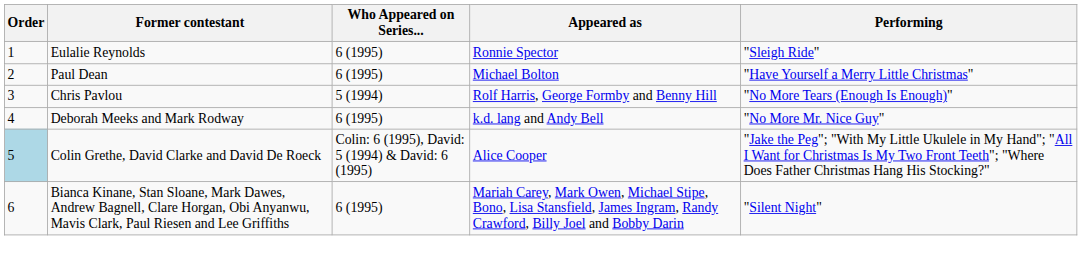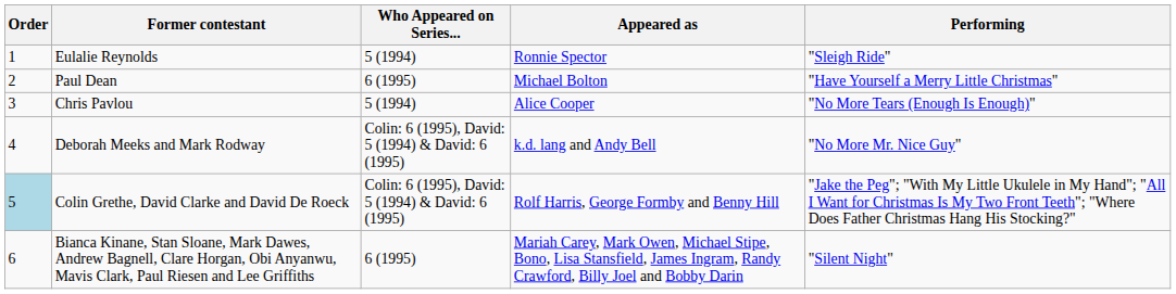Eulalie Reynolds | Who Appeared on Series...: 6 (1995) -> 5 (1994)
Chris Pavlou | Appeared as: Rolf Harris, George Formby and Benny Hill -> Alice Cooper
Deborah Meeks and Mark Rodway | Who Appeared on Series...: 6 (1995) -> Colin: 6 (1995), David: 5 (1994) & David: 6 (1995)
Colin Grethe, David Clarke and David De Roeck | Appeared as: Alice Cooper -> Rolf Harris, George Formby and Benny Hill
